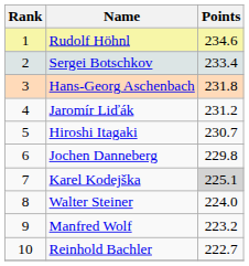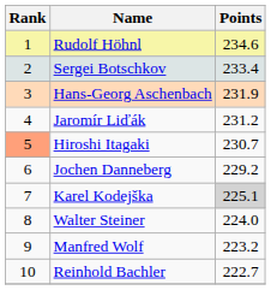Hans-Georg Aschenbach | Points: 231.8 -> 231.9
Hiroshi Itagaki | Rank: no background -> lightsalmon background
Jochen Danneberg | Points: 229.8 -> 229.2
